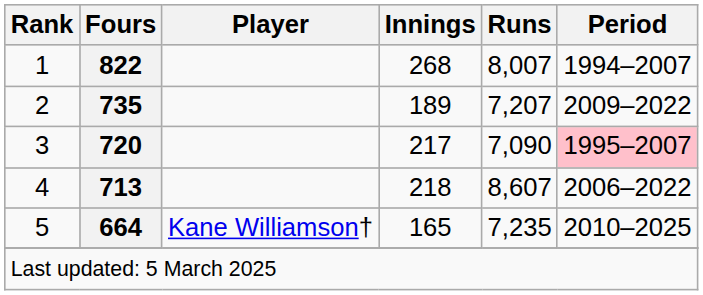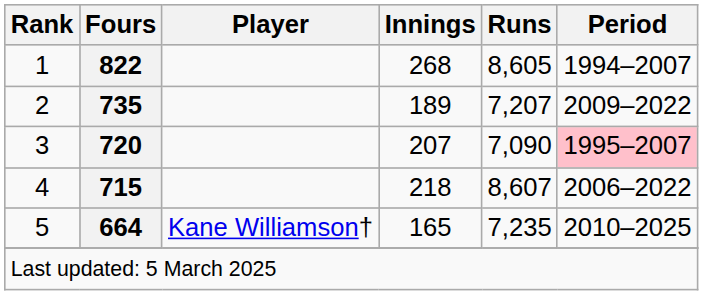1 | Runs: 8,007 -> 8,605
3 | Innings: 217 -> 207
4 | Fours: 713 -> 715
